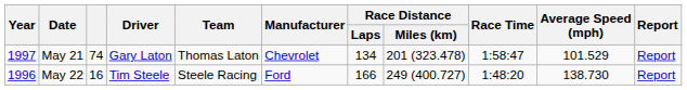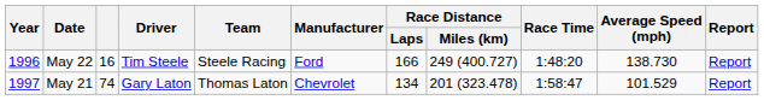rows swapped: May 22 <-> May 21
